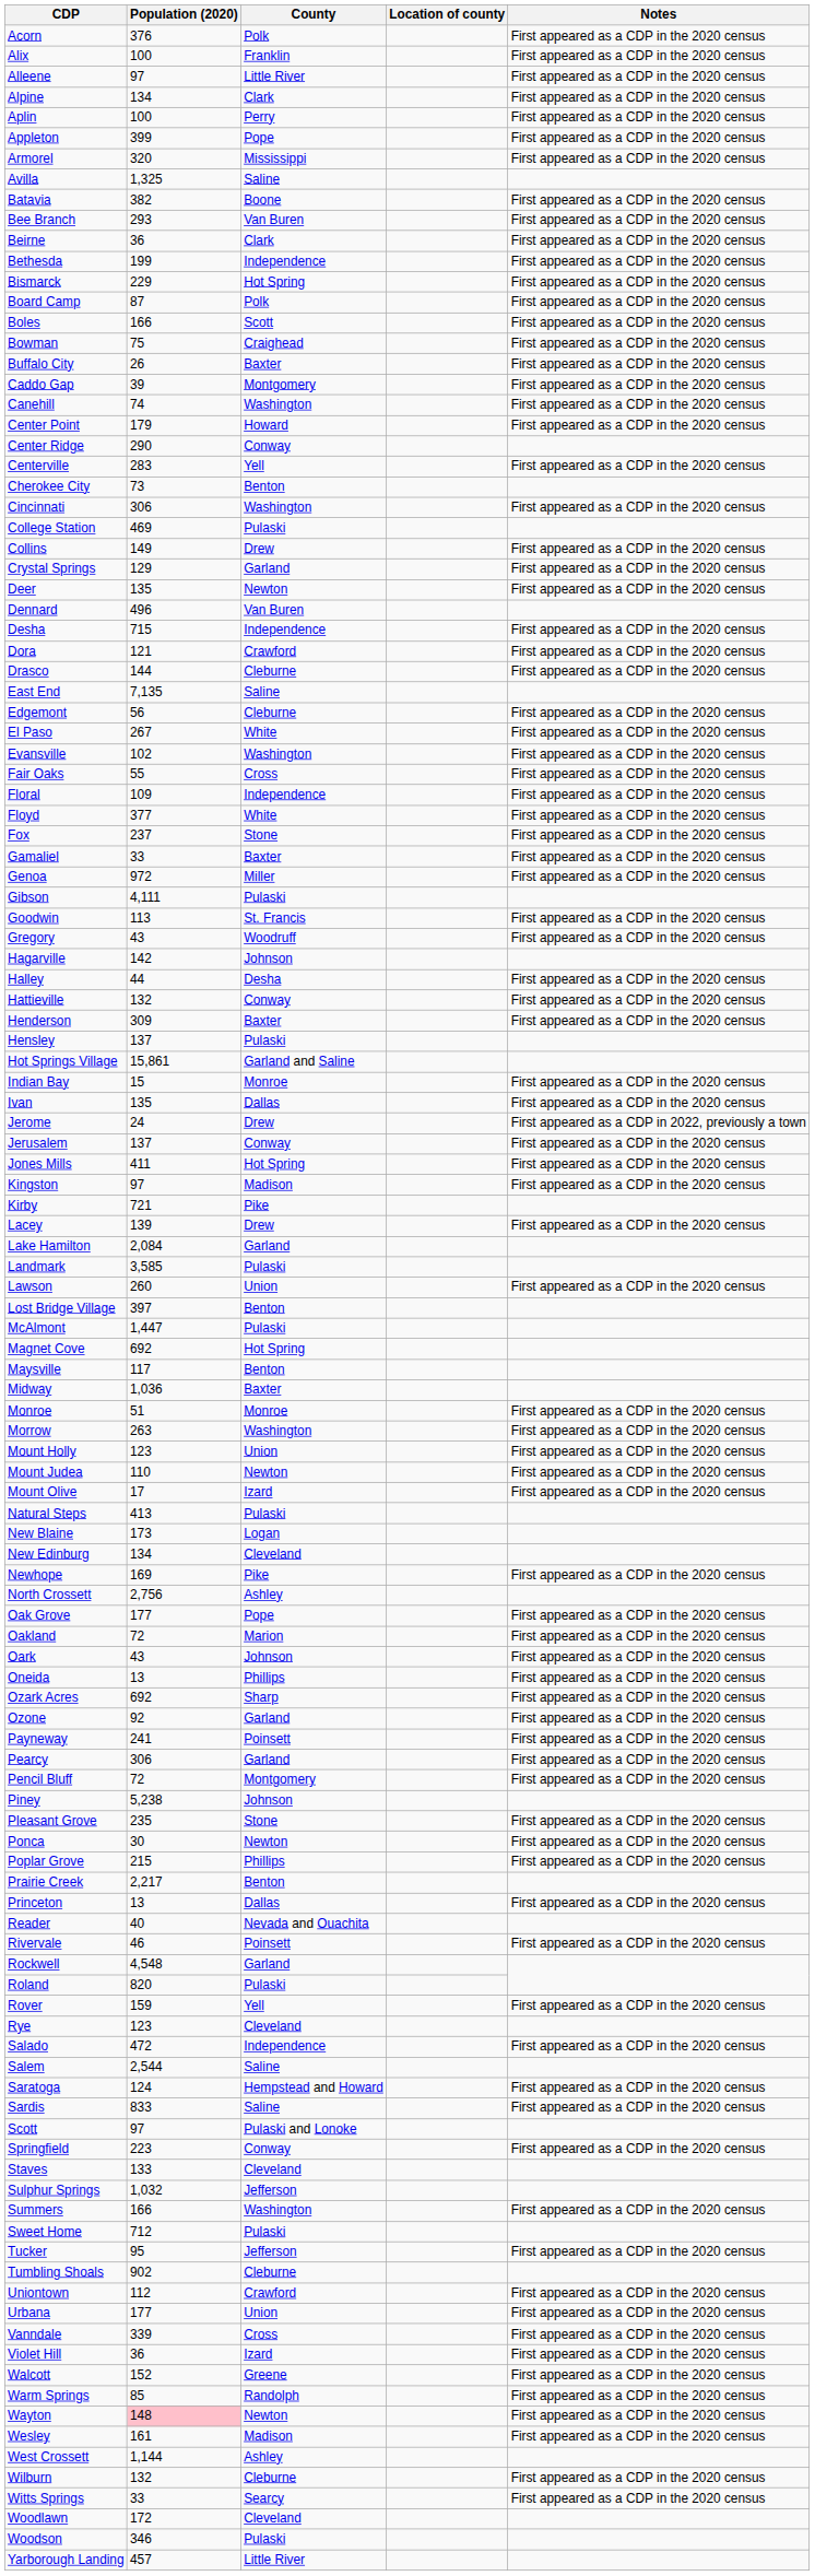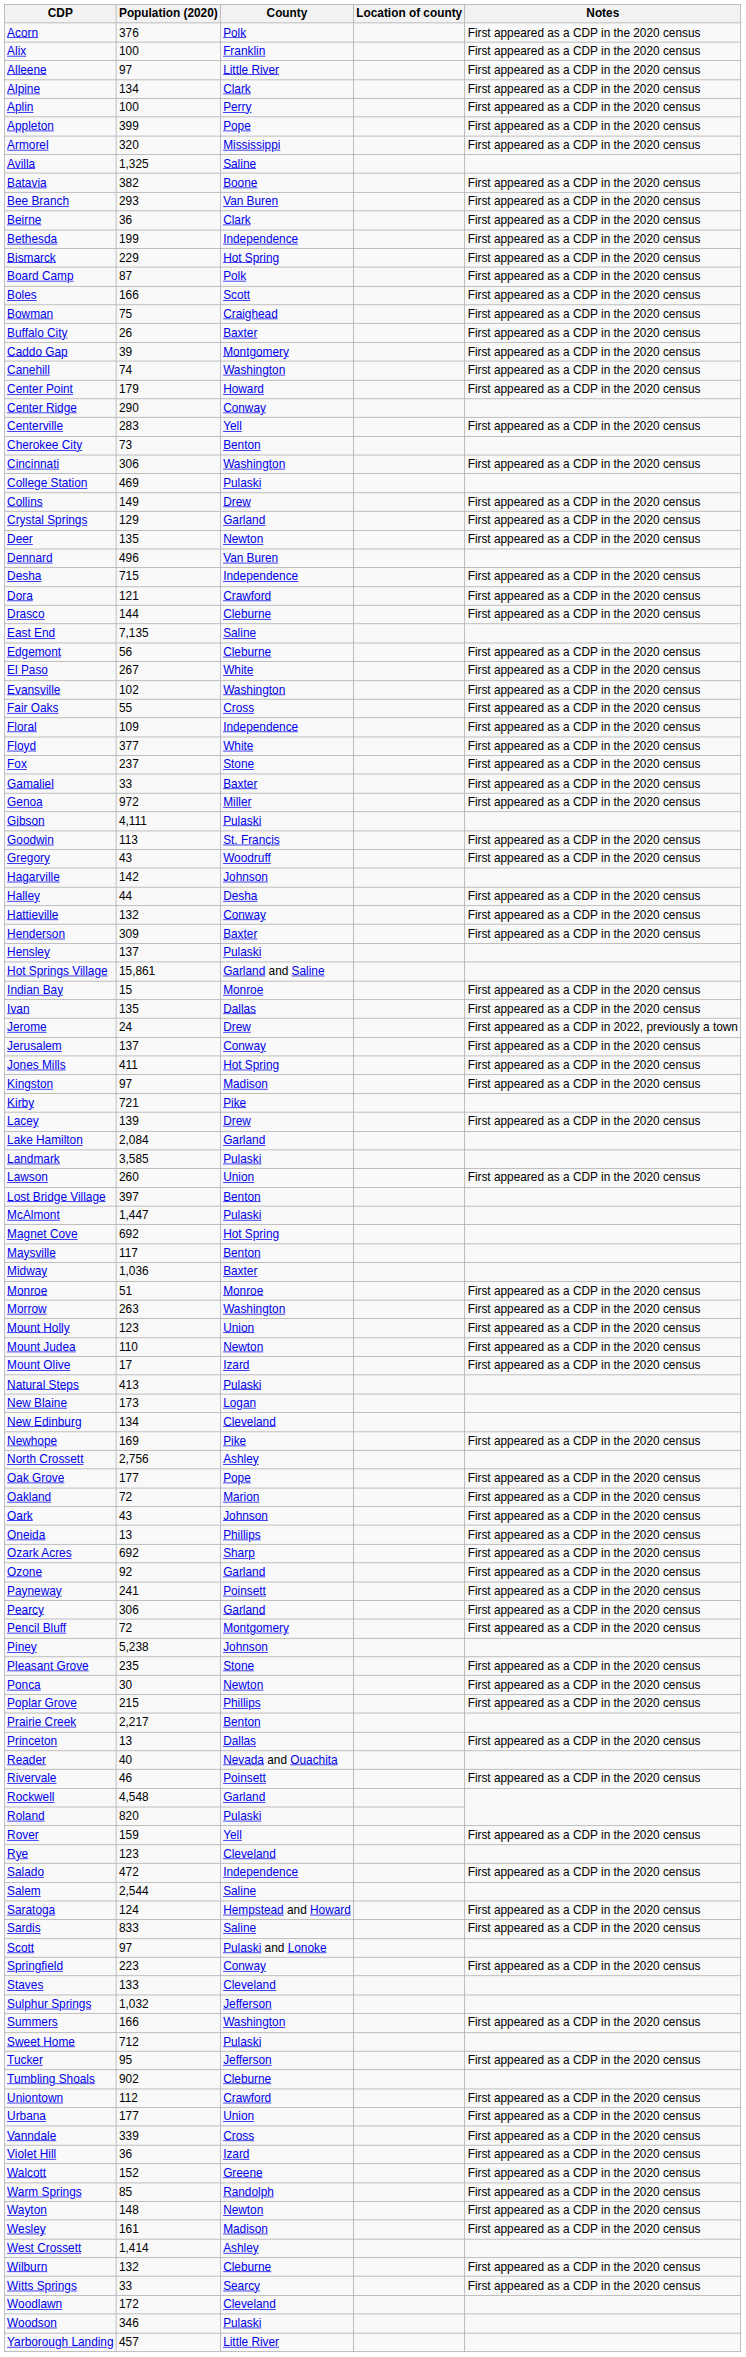Wayton | Population (2020): pink background -> no background
West Crossett | Population (2020): 1,144 -> 1,414
